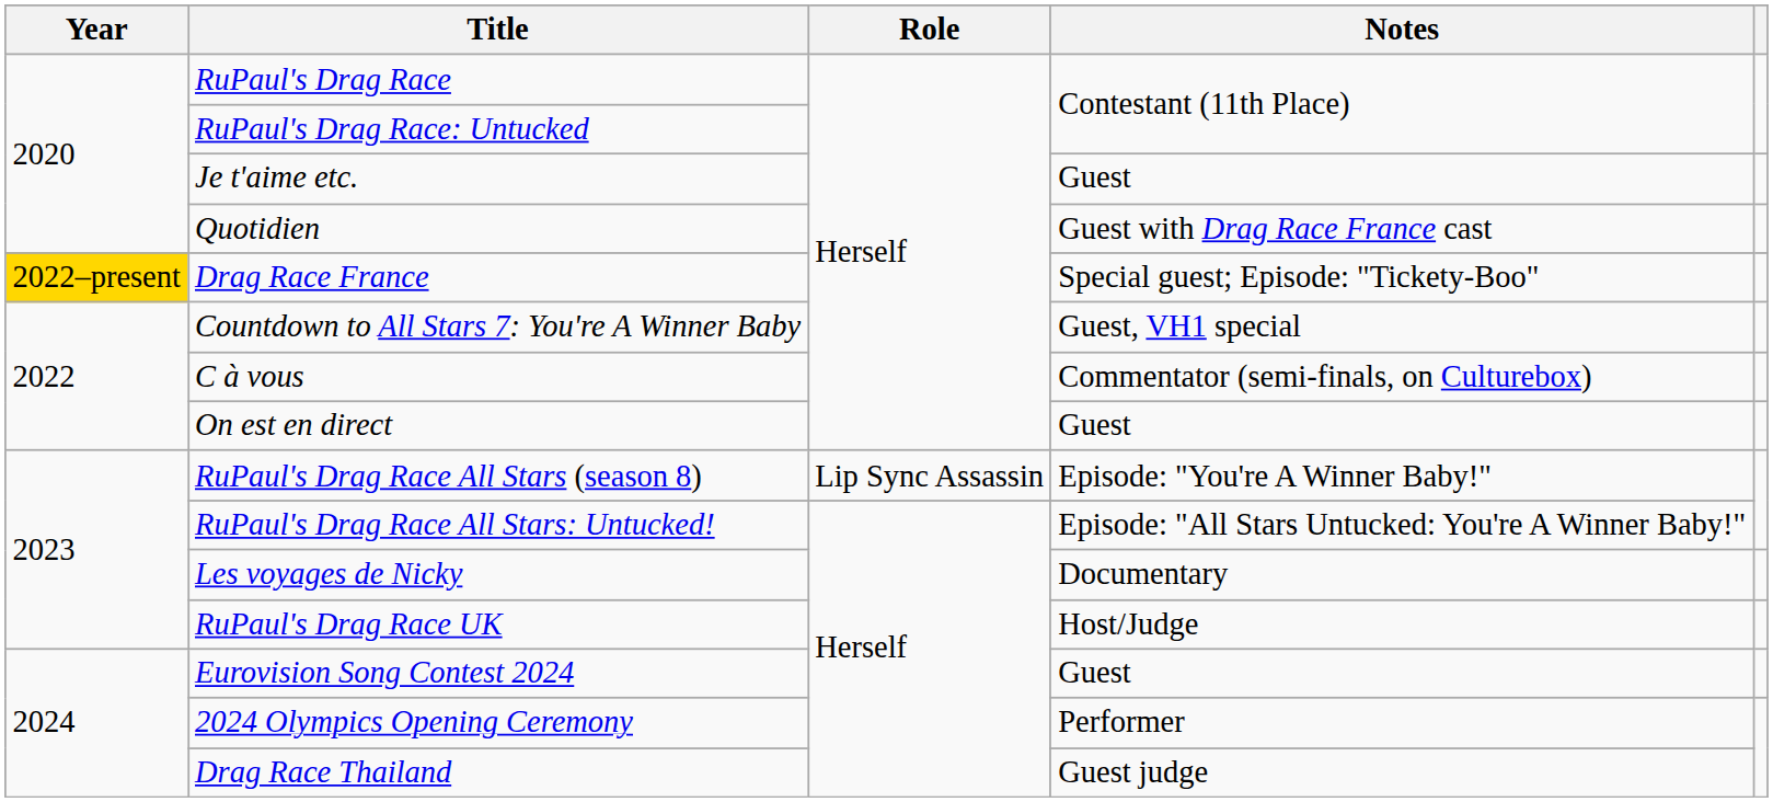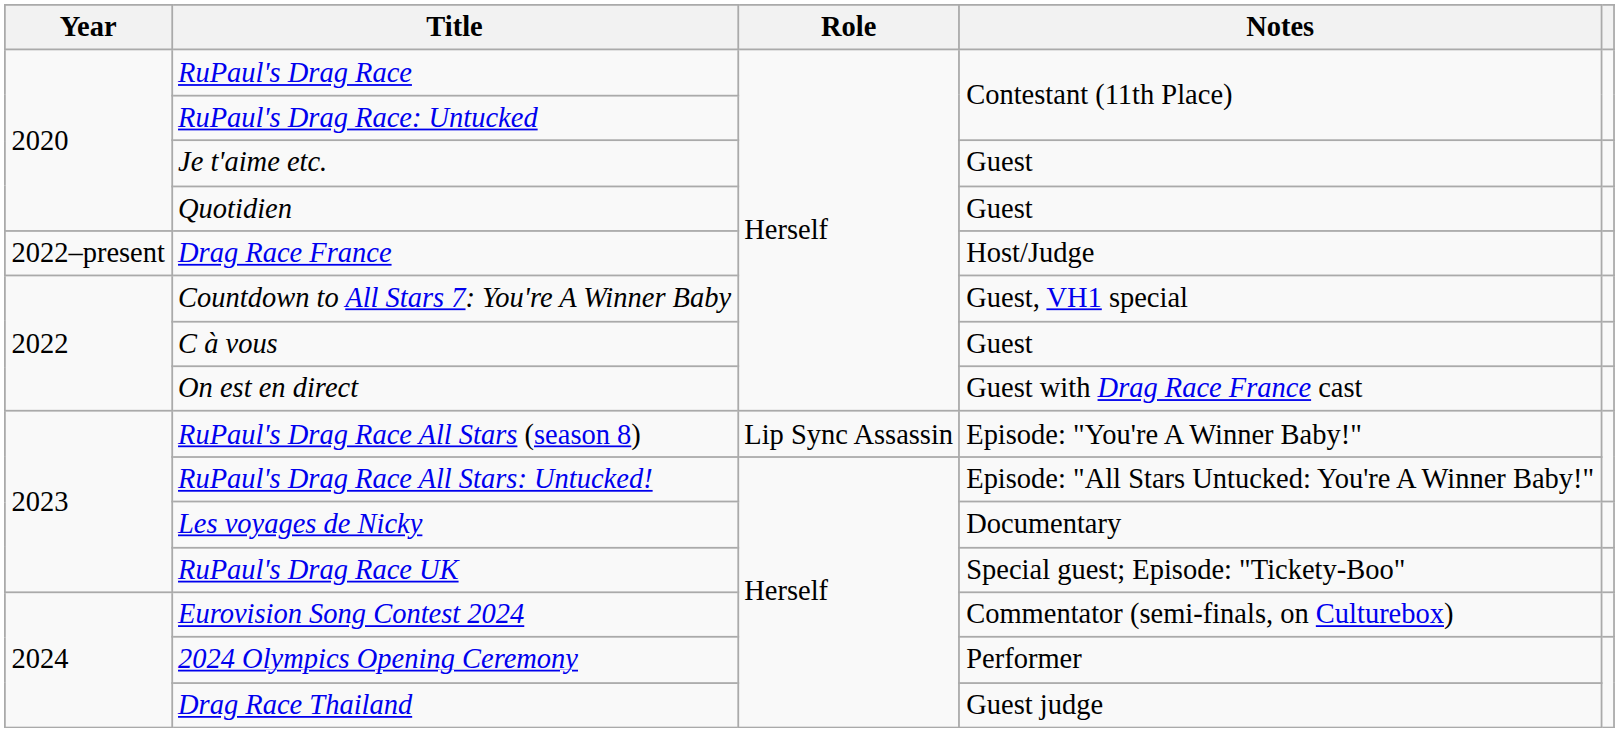Quotidien | Notes: Guest with Drag Race France cast -> Guest
Drag Race France | Year: gold background -> no background
Drag Race France | Notes: Special guest; Episode: "Tickety-Boo" -> Host/Judge
C à vous | Notes: Commentator (semi-finals, on Culturebox) -> Guest
On est en direct | Notes: Guest -> Guest with Drag Race France cast
RuPaul's Drag Race UK | Notes: Host/Judge -> Special guest; Episode: "Tickety-Boo"
Eurovision Song Contest 2024 | Notes: Guest -> Commentator (semi-finals, on Culturebox)
